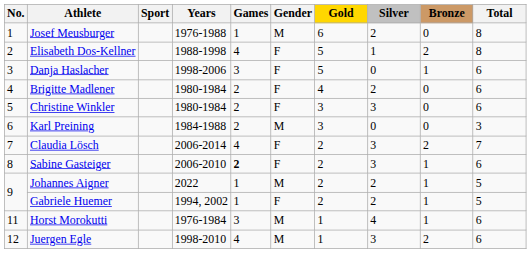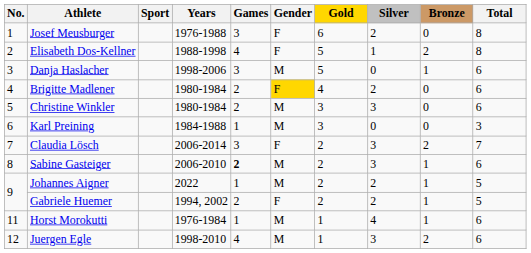Josef Meusburger | Games: 1 -> 3
Josef Meusburger | Gender: M -> F
Danja Haslacher | Gender: F -> M
Brigitte Madlener | Gender: no background -> gold background
Christine Winkler | Gender: F -> M
Karl Preining | Games: 2 -> 1
Claudia Lösch | Games: 4 -> 3
Sabine Gasteiger | Gender: F -> M
Gabriele Huemer | Games: 1 -> 2
Horst Morokutti | Games: 3 -> 1
